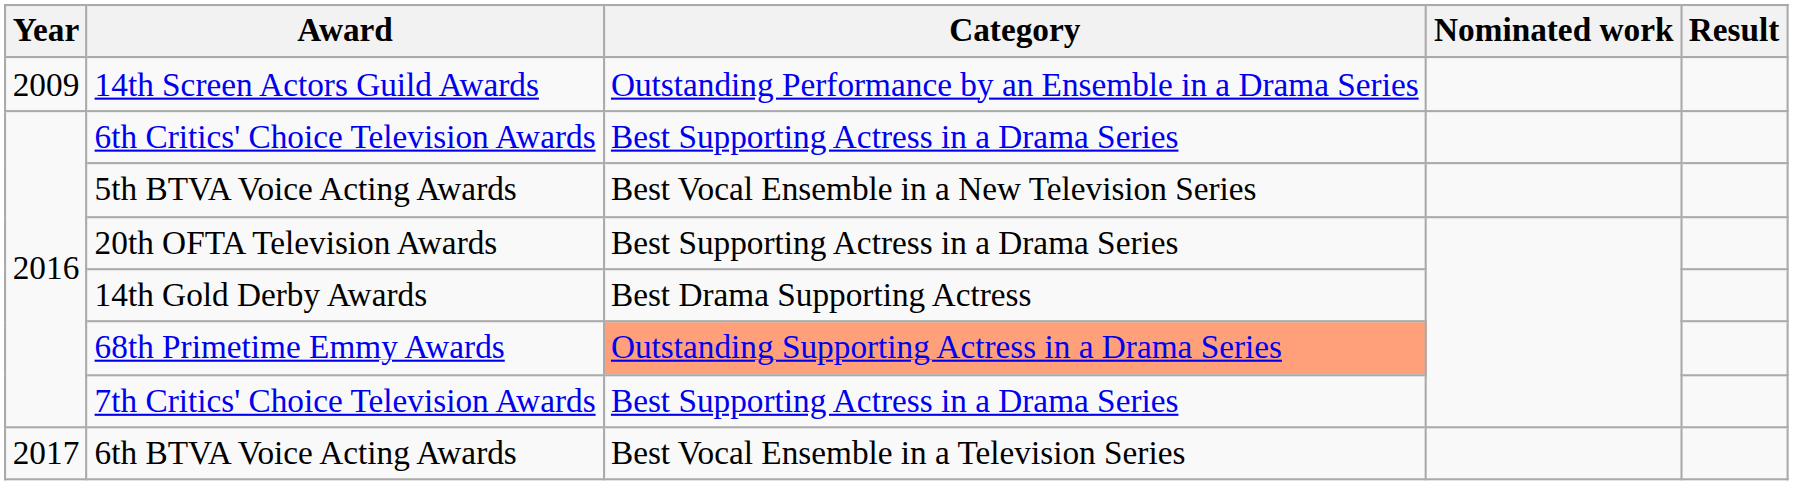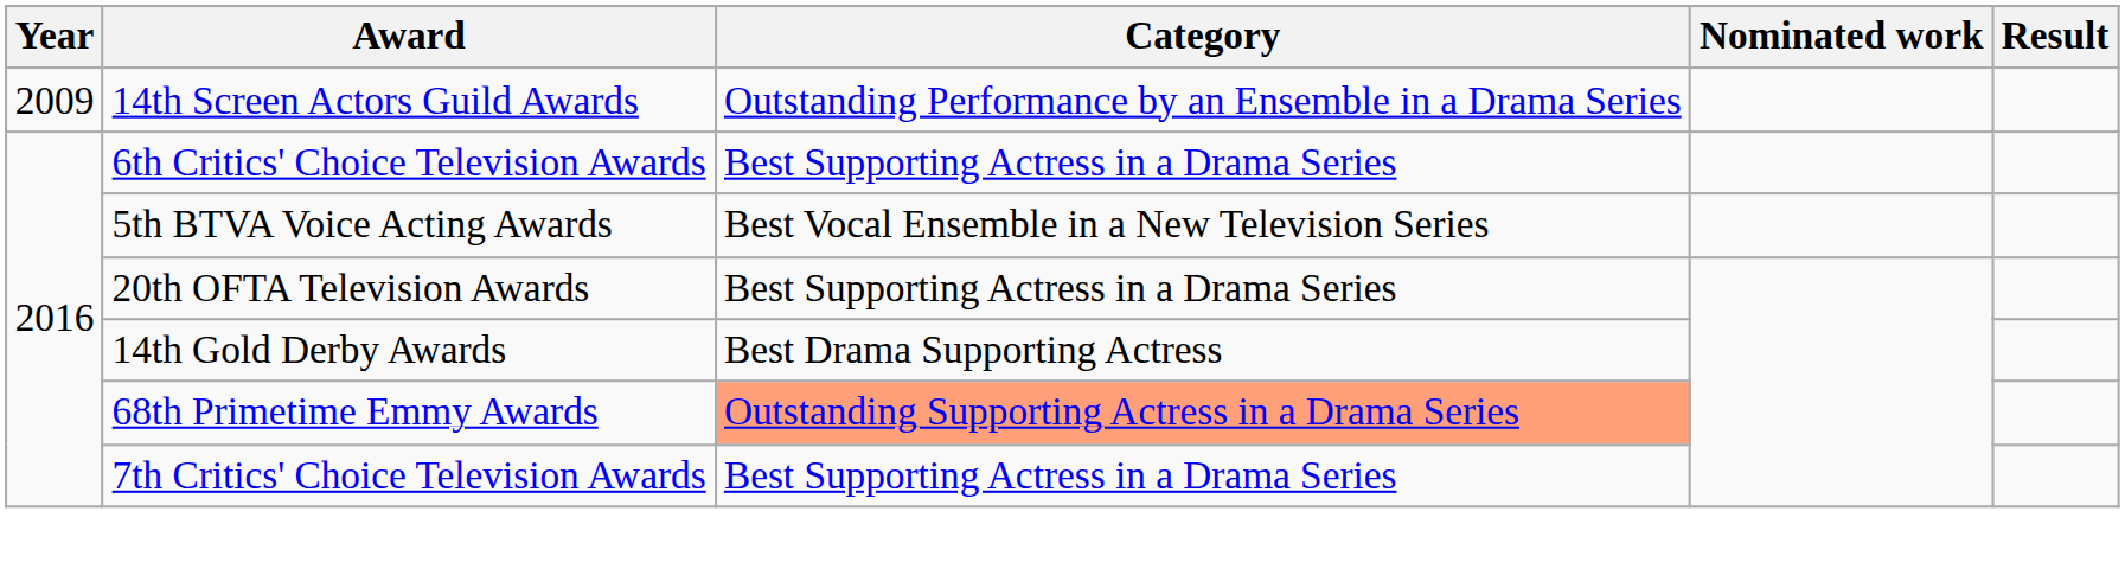- row: 2017 | 6th BTVA Voice Acting Awards | Best Vocal Ensemble in a Television Series
